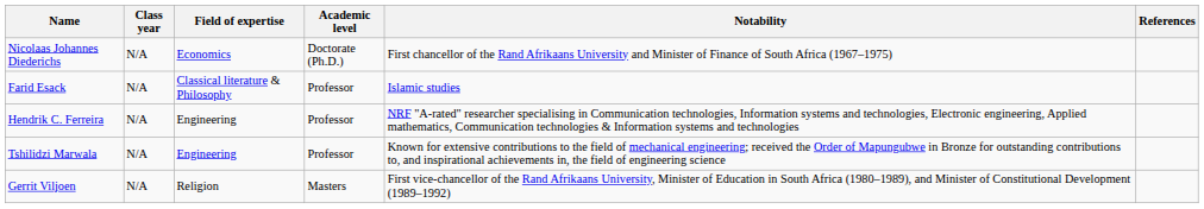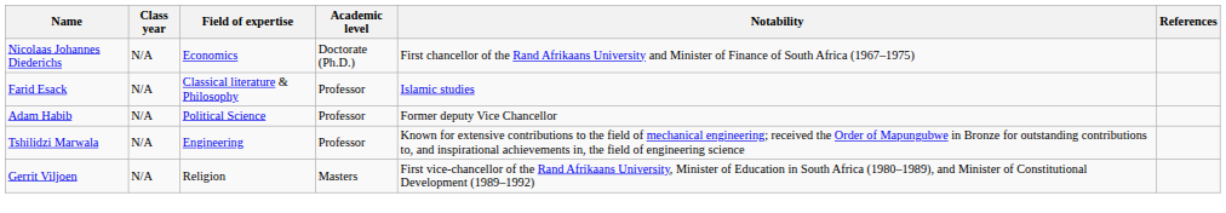- row: Hendrik C. Ferreira | N/A | Engineering | Professor | NRF "A-rated" researcher specialising in Communication technologies, Information systems and technologies, Electronic engineering, Applied mathematics, Communication technologies & Information systems and technologies
+ row: Adam Habib | N/A | Political Science | Professor | Former deputy Vice Chancellor
